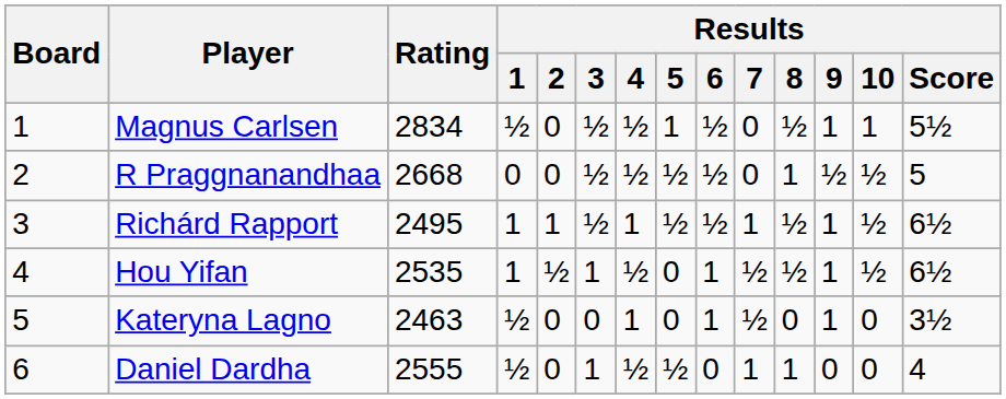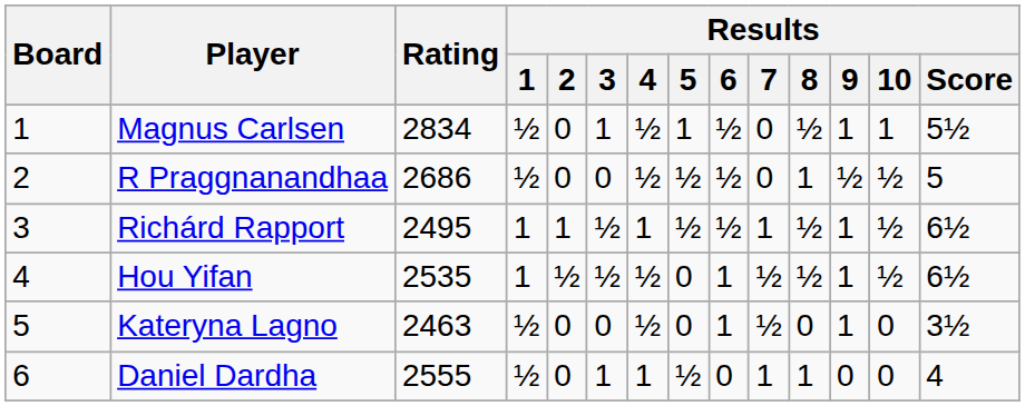Magnus Carlsen | Results / 3: ½ -> 1
R Praggnanandhaa | Rating: 2668 -> 2686
R Praggnanandhaa | Results / 1: 0 -> ½
R Praggnanandhaa | Results / 3: ½ -> 0
Hou Yifan | Results / 3: 1 -> ½
Kateryna Lagno | Results / 4: 1 -> ½
Daniel Dardha | Results / 4: ½ -> 1
